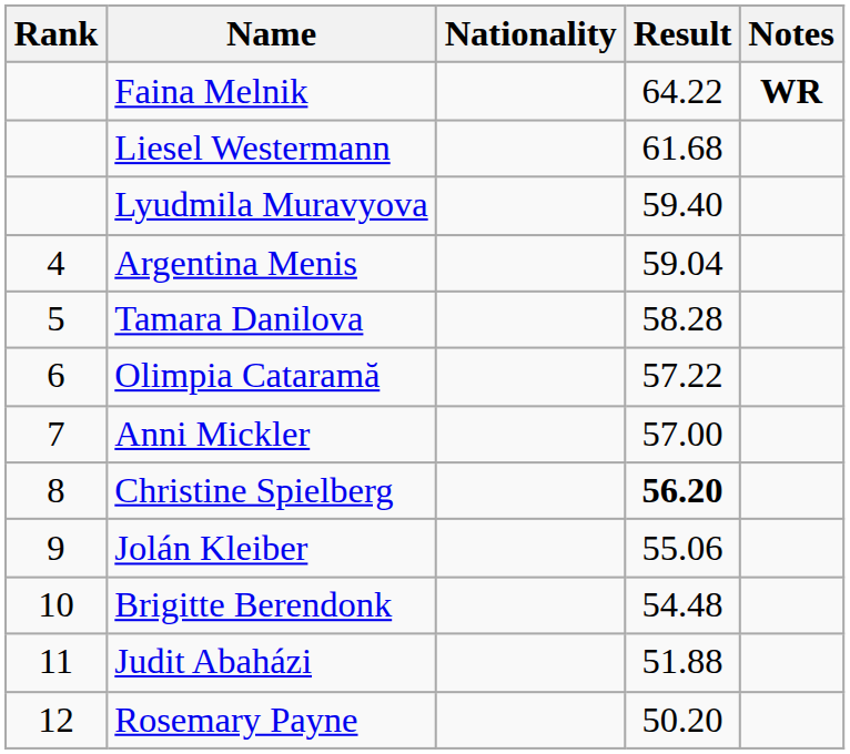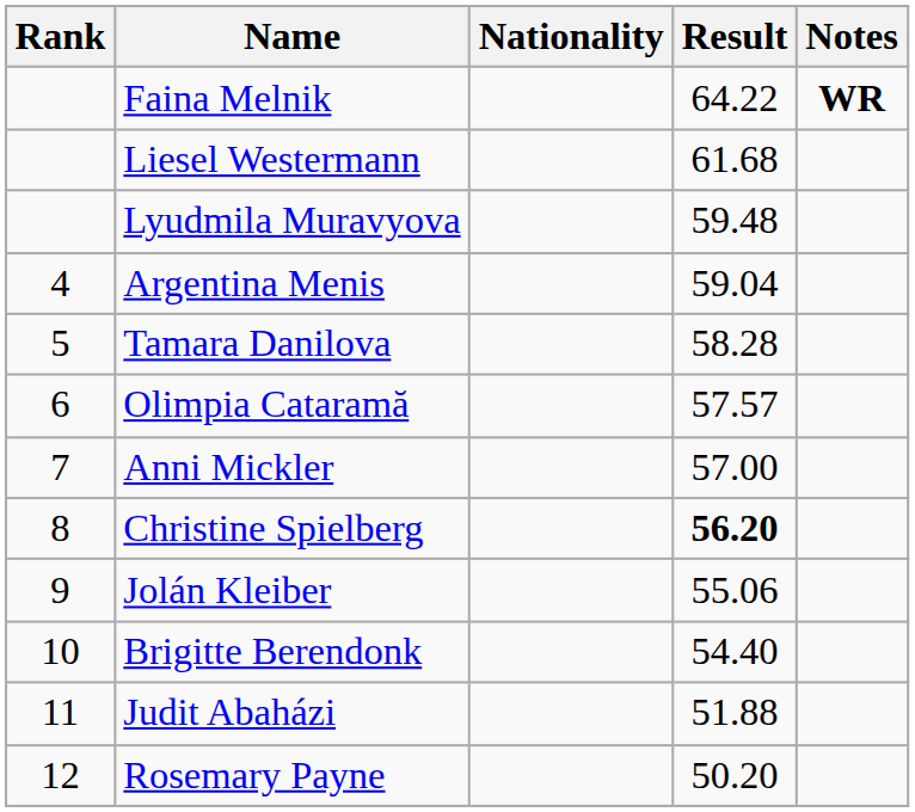Lyudmila Muravyova | Result: 59.40 -> 59.48
Olimpia Cataramă | Result: 57.22 -> 57.57
Brigitte Berendonk | Result: 54.48 -> 54.40
